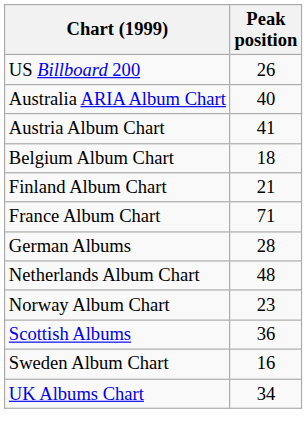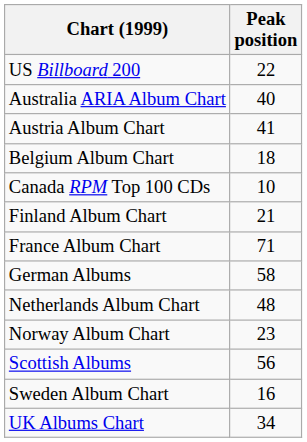US Billboard 200 | Peak position: 26 -> 22
+ row: Canada RPM Top 100 CDs | 10
German Albums | Peak position: 28 -> 58
Scottish Albums | Peak position: 36 -> 56
